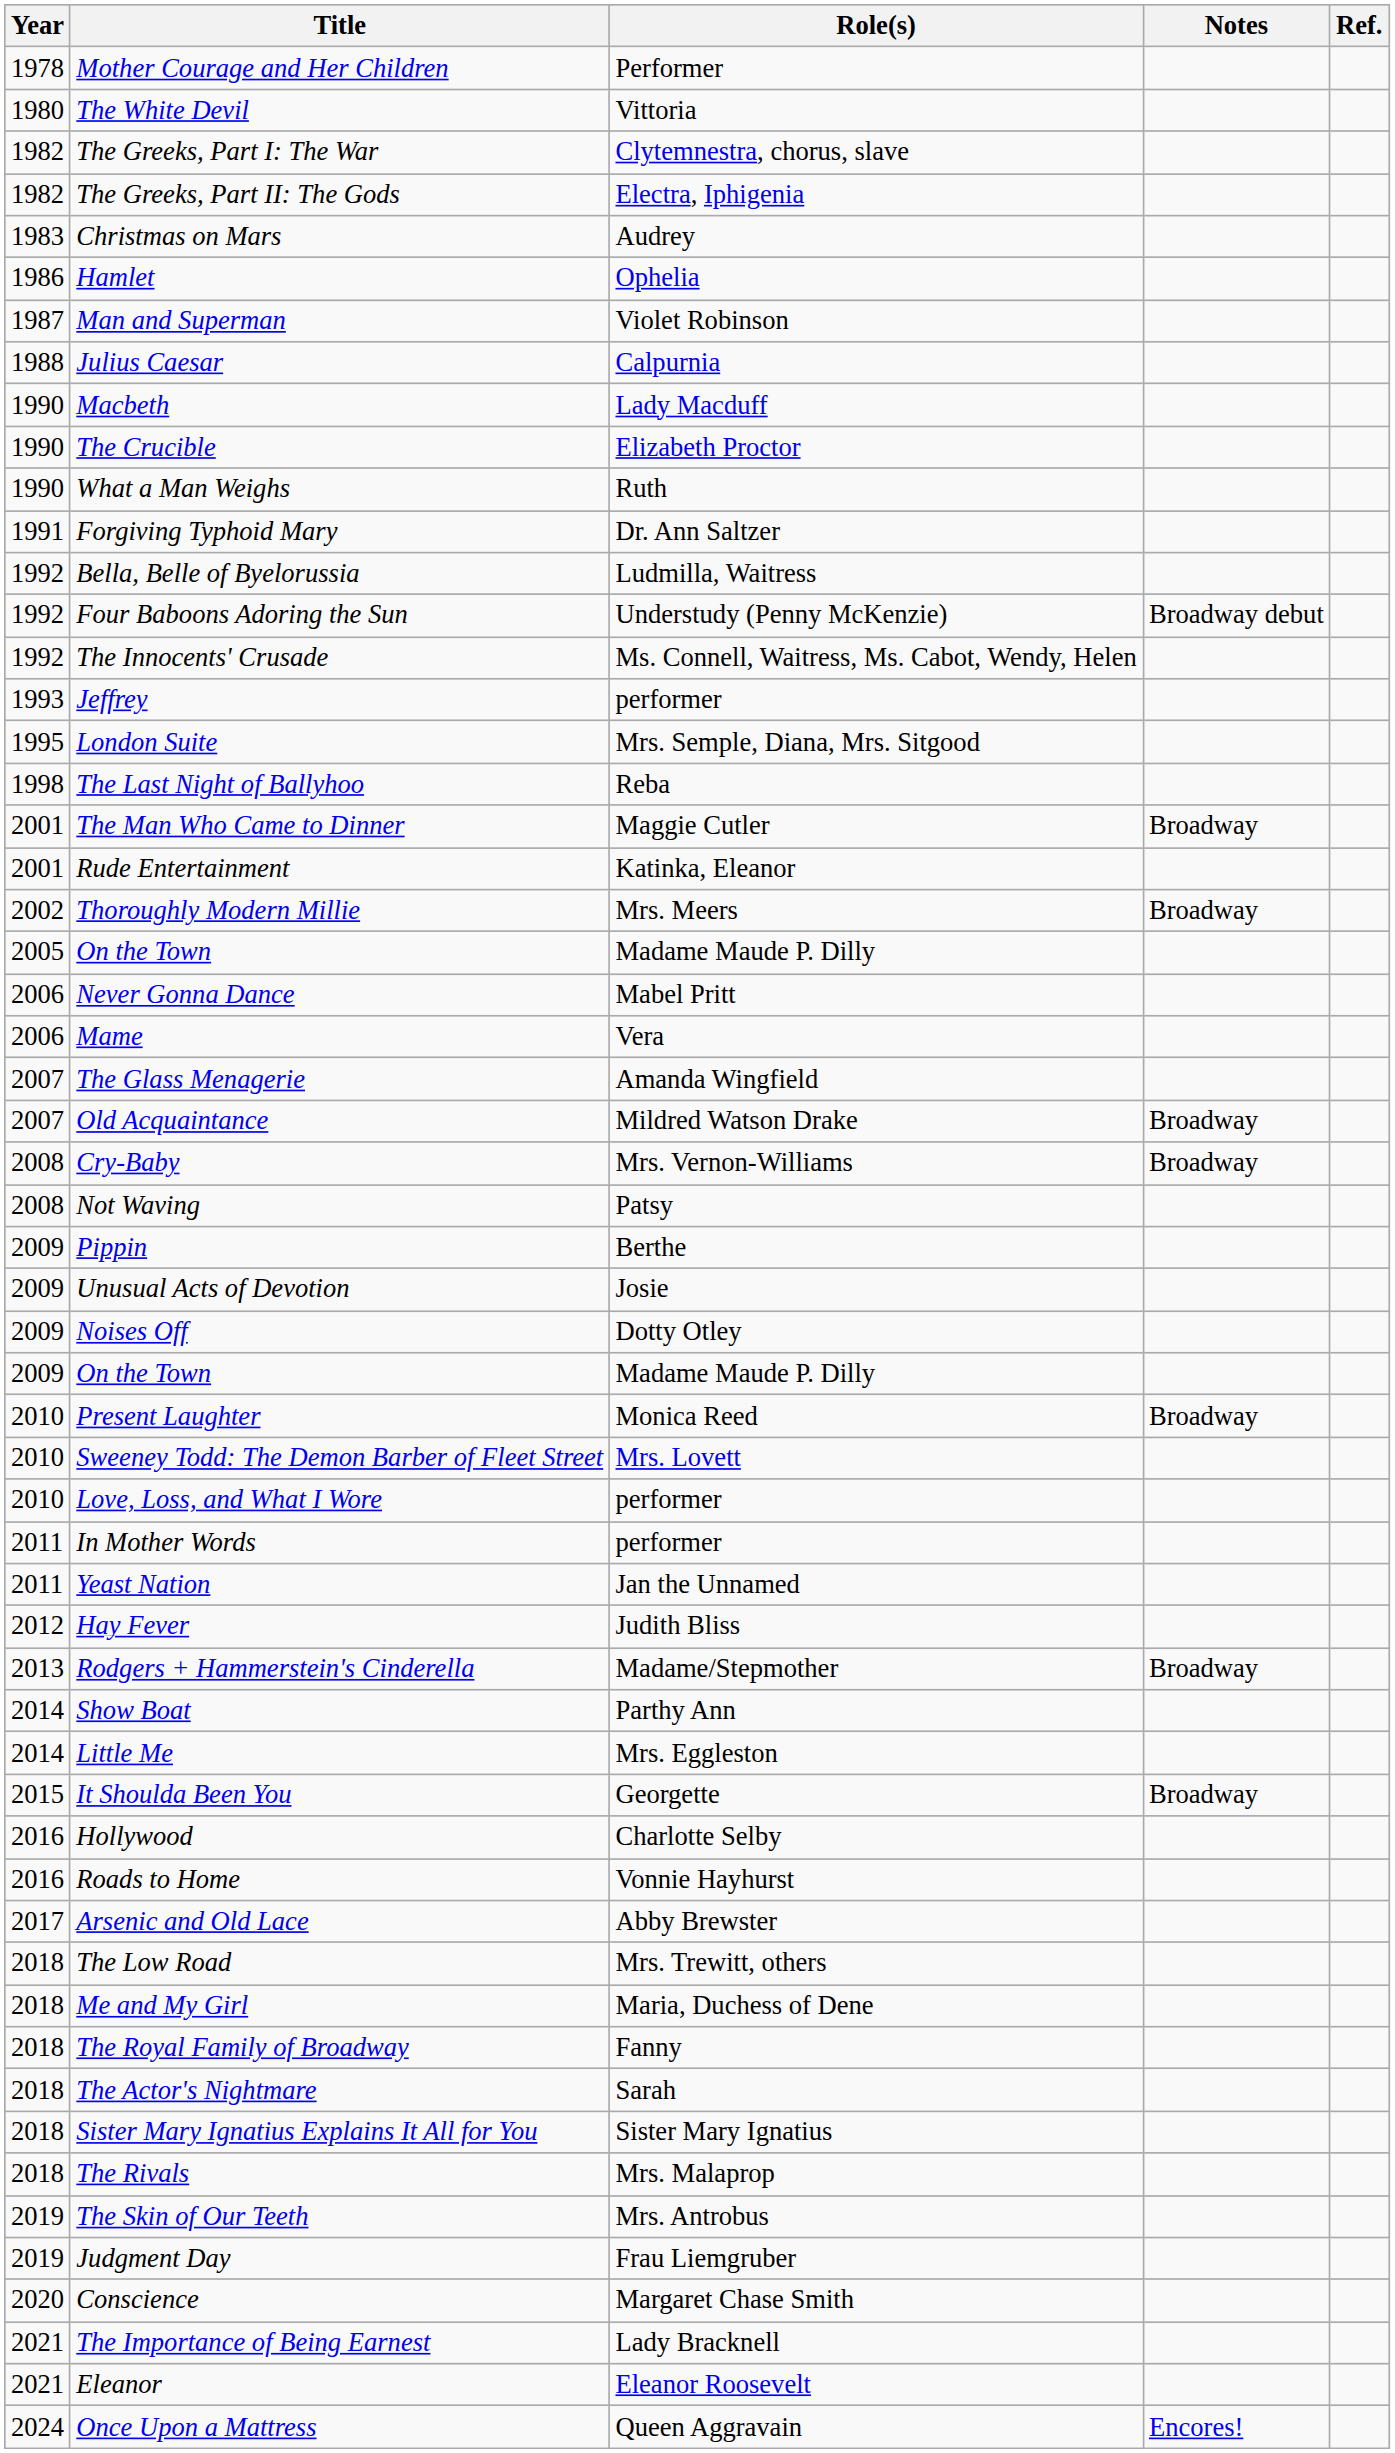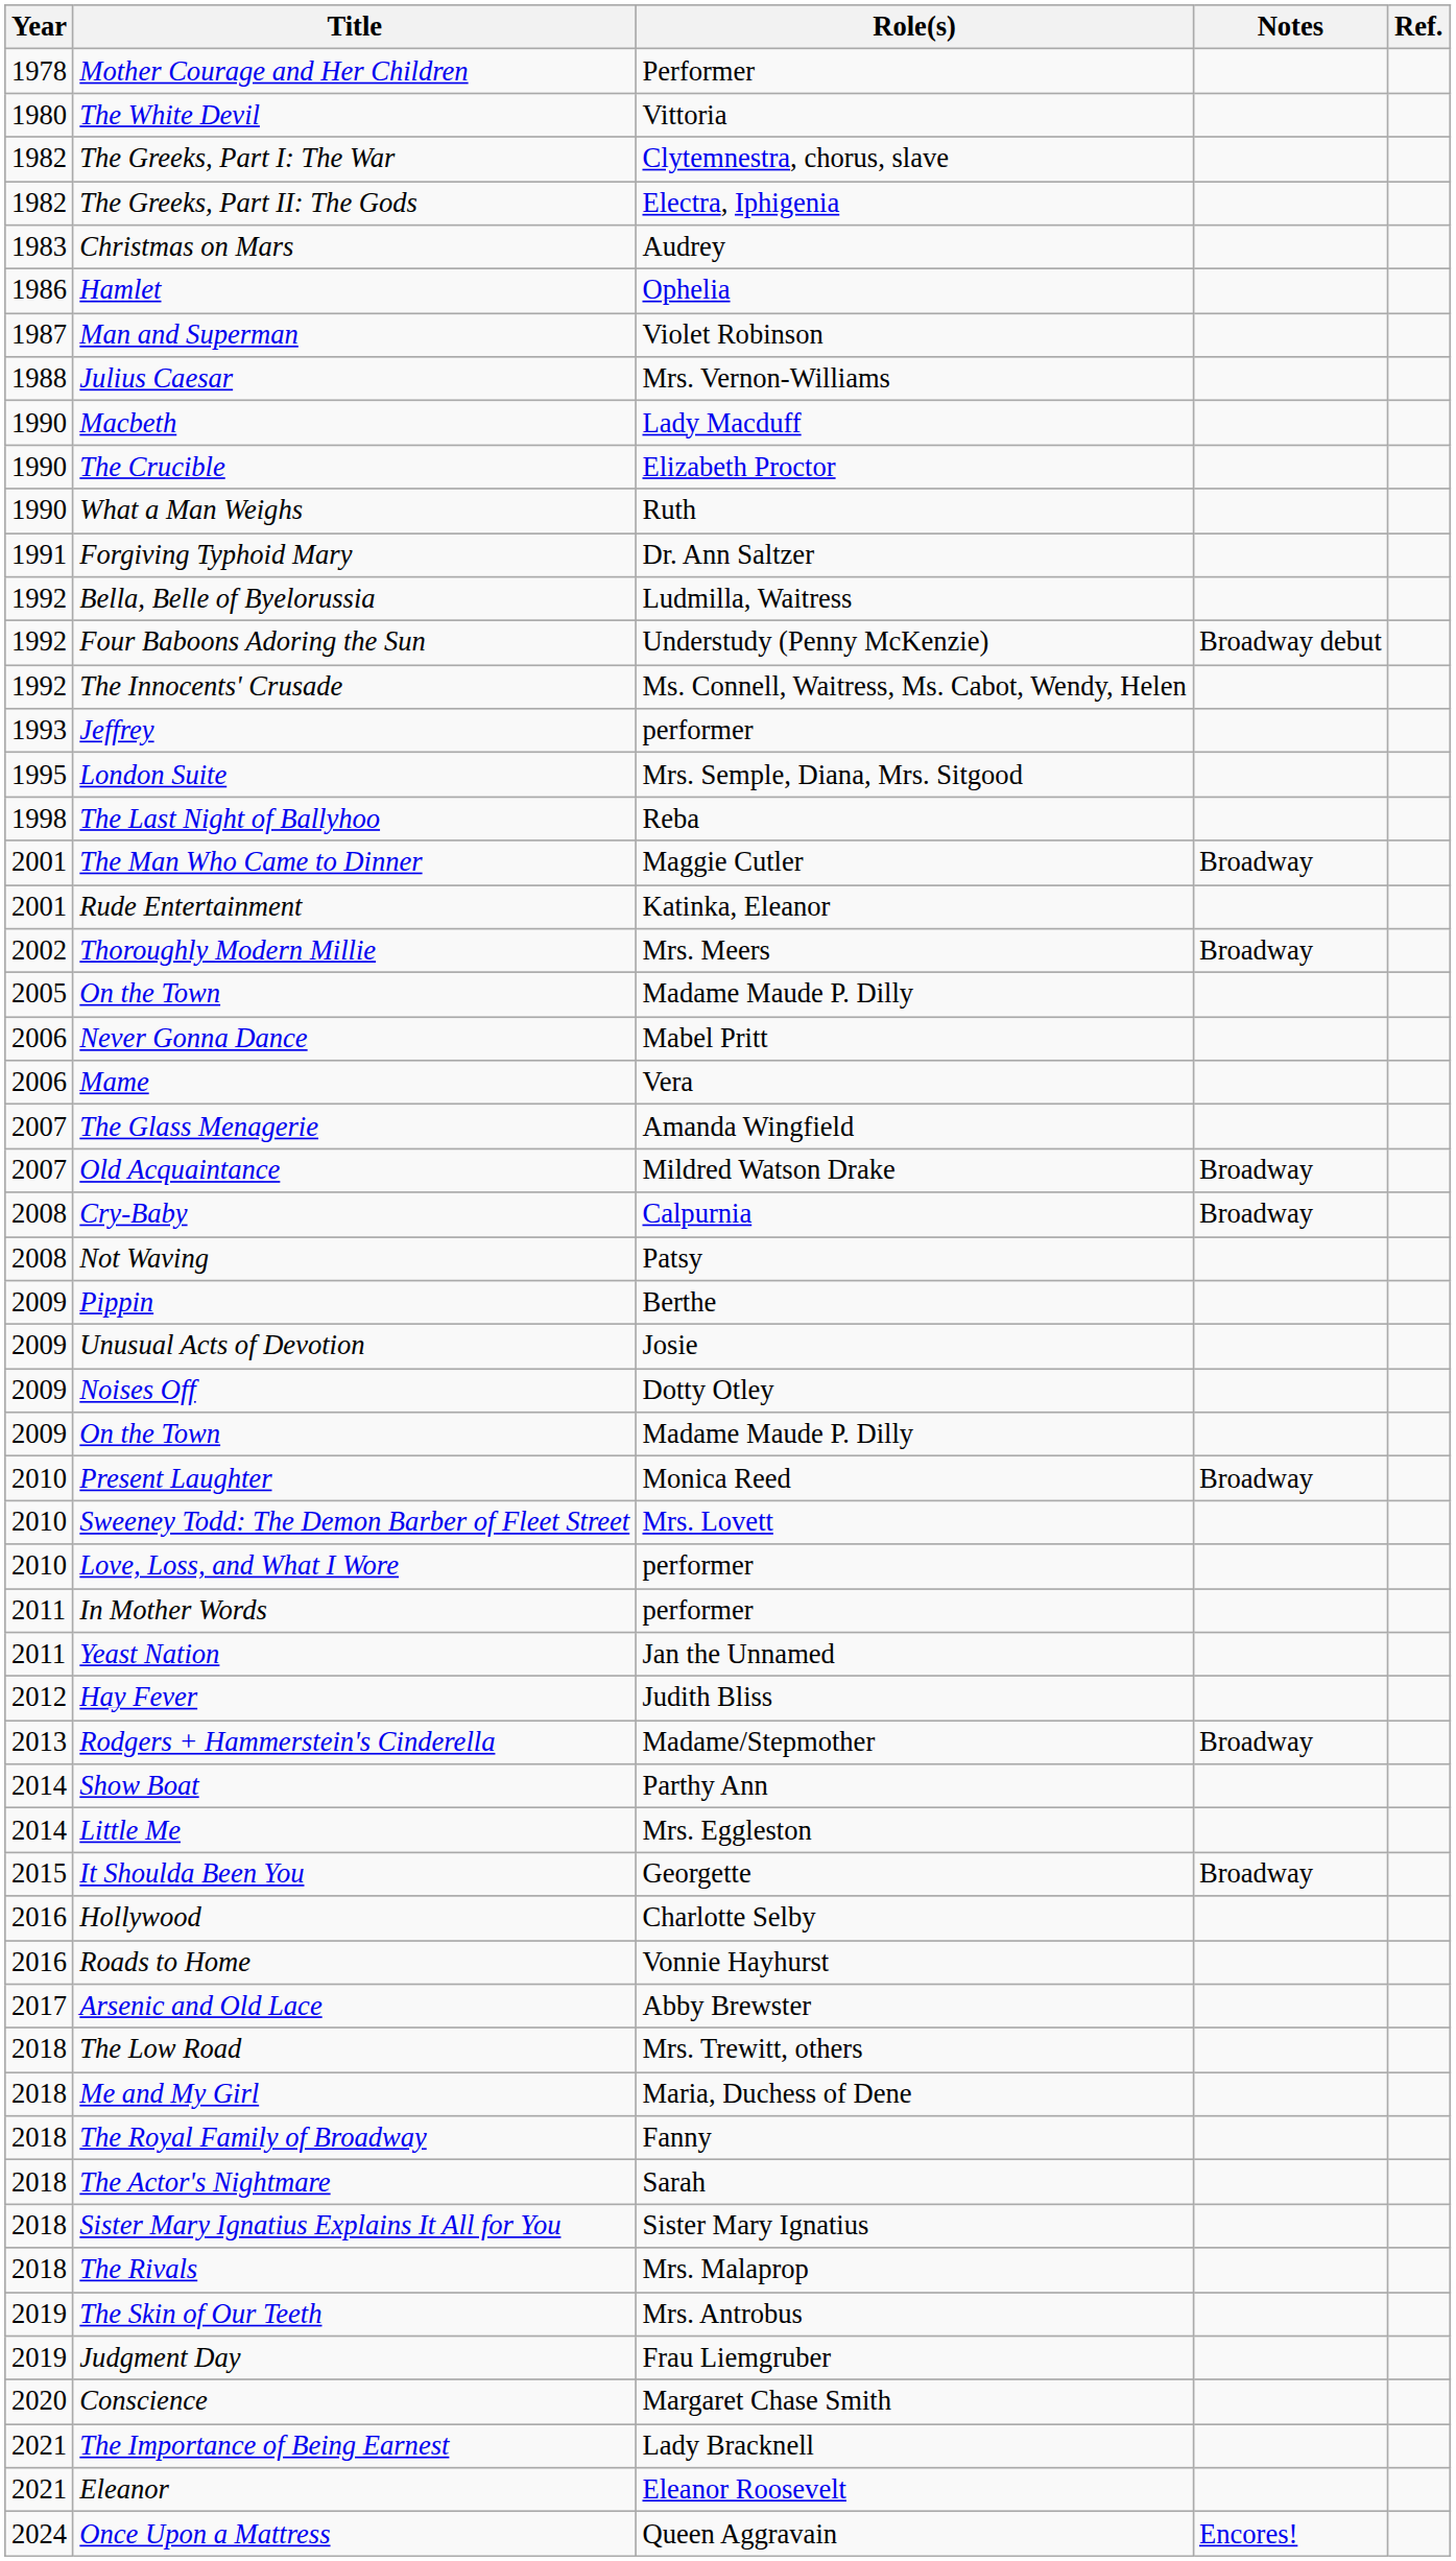Julius Caesar | Role(s): Calpurnia -> Mrs. Vernon-Williams
Cry-Baby | Role(s): Mrs. Vernon-Williams -> Calpurnia
